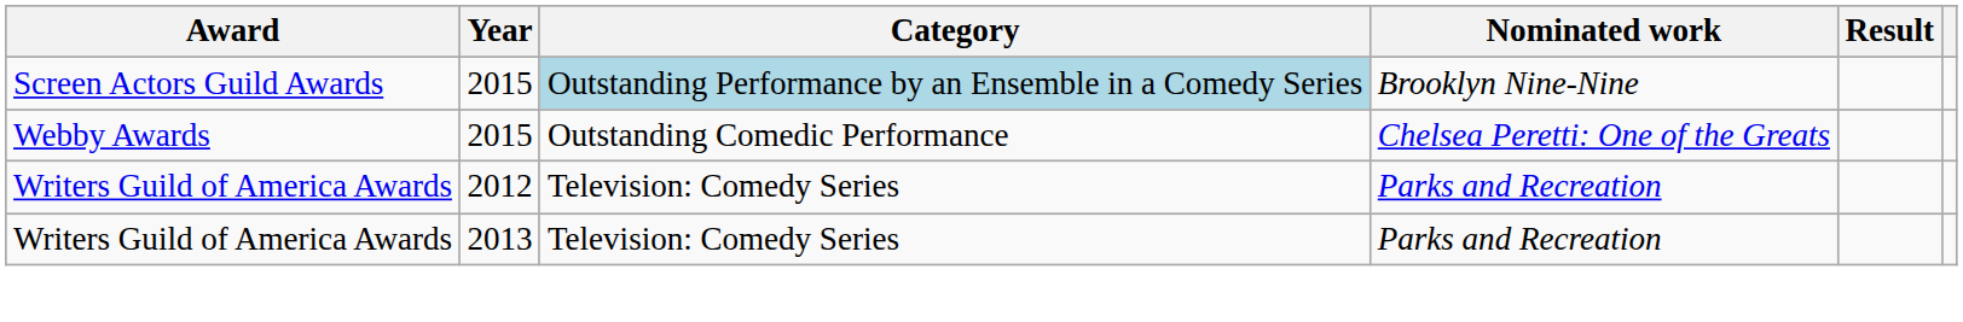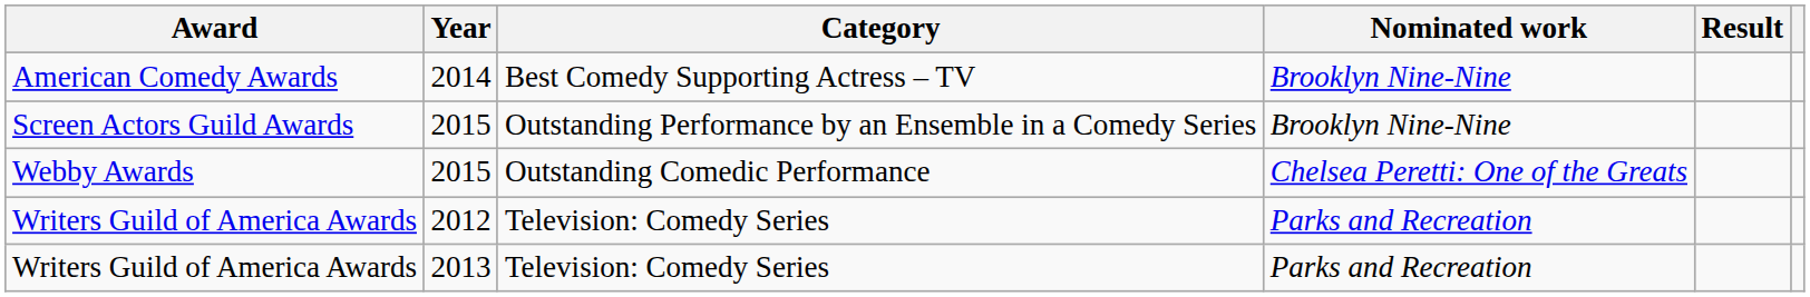+ row: American Comedy Awards | 2014 | Best Comedy Supporting Actress – TV | Brooklyn Nine-Nine
Screen Actors Guild Awards | Category: lightblue background -> no background
